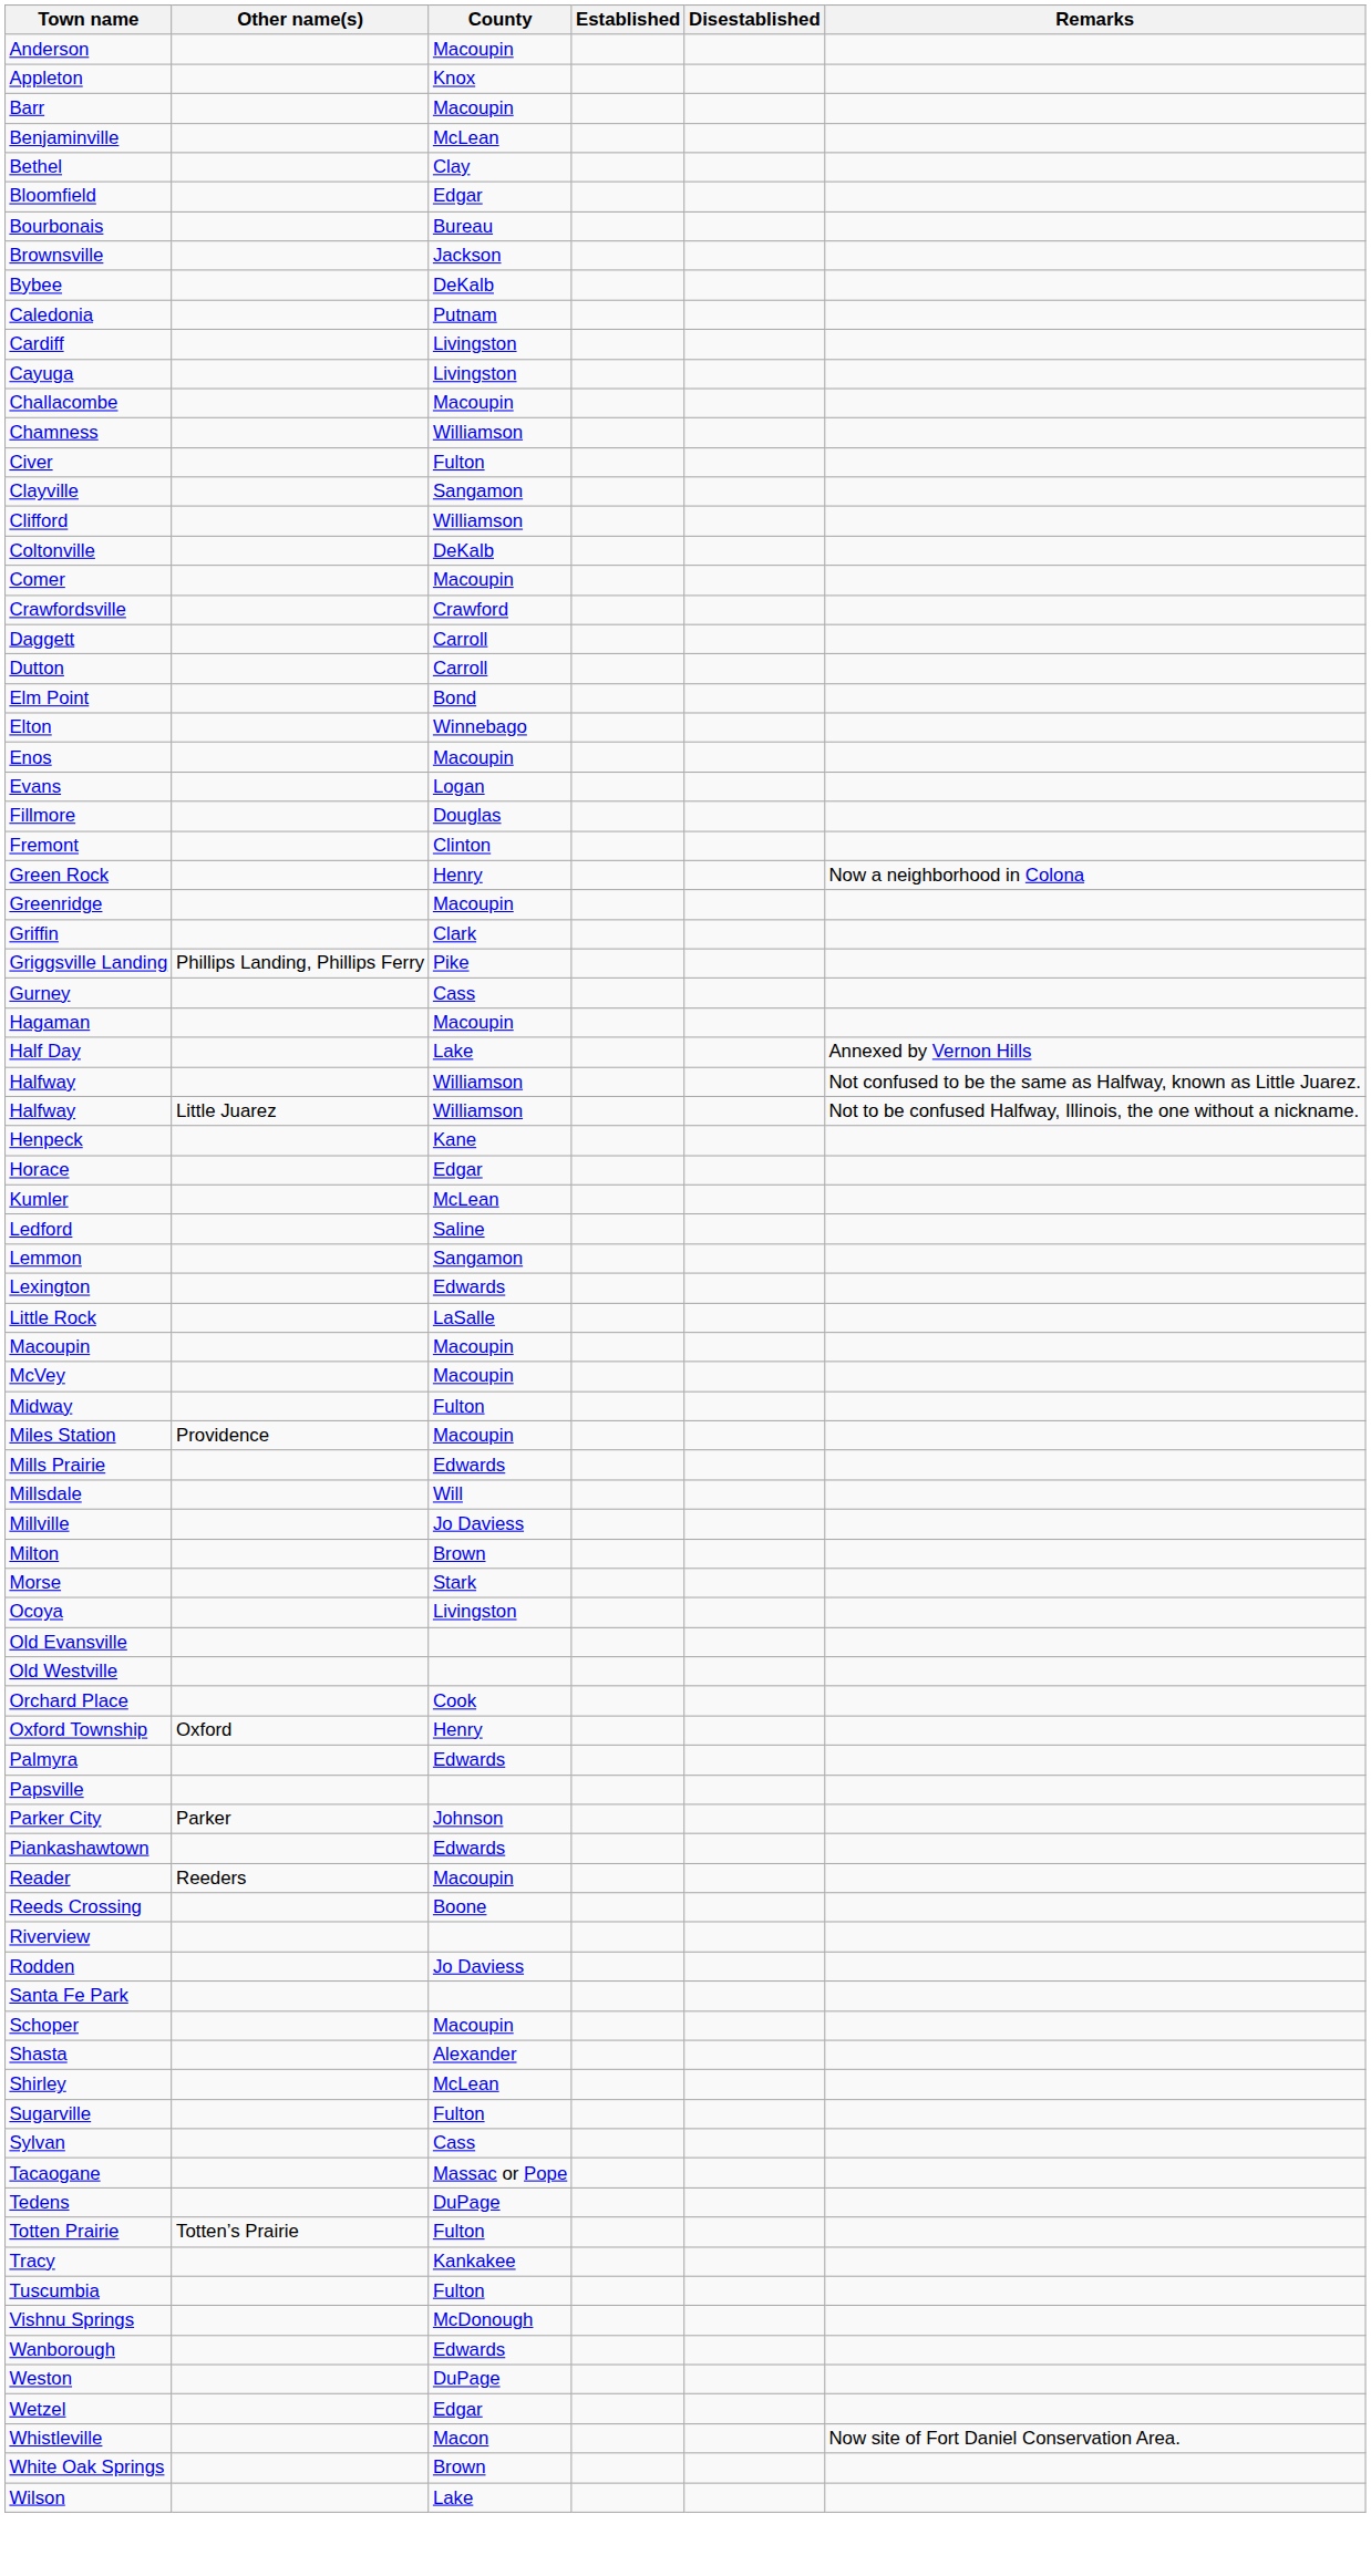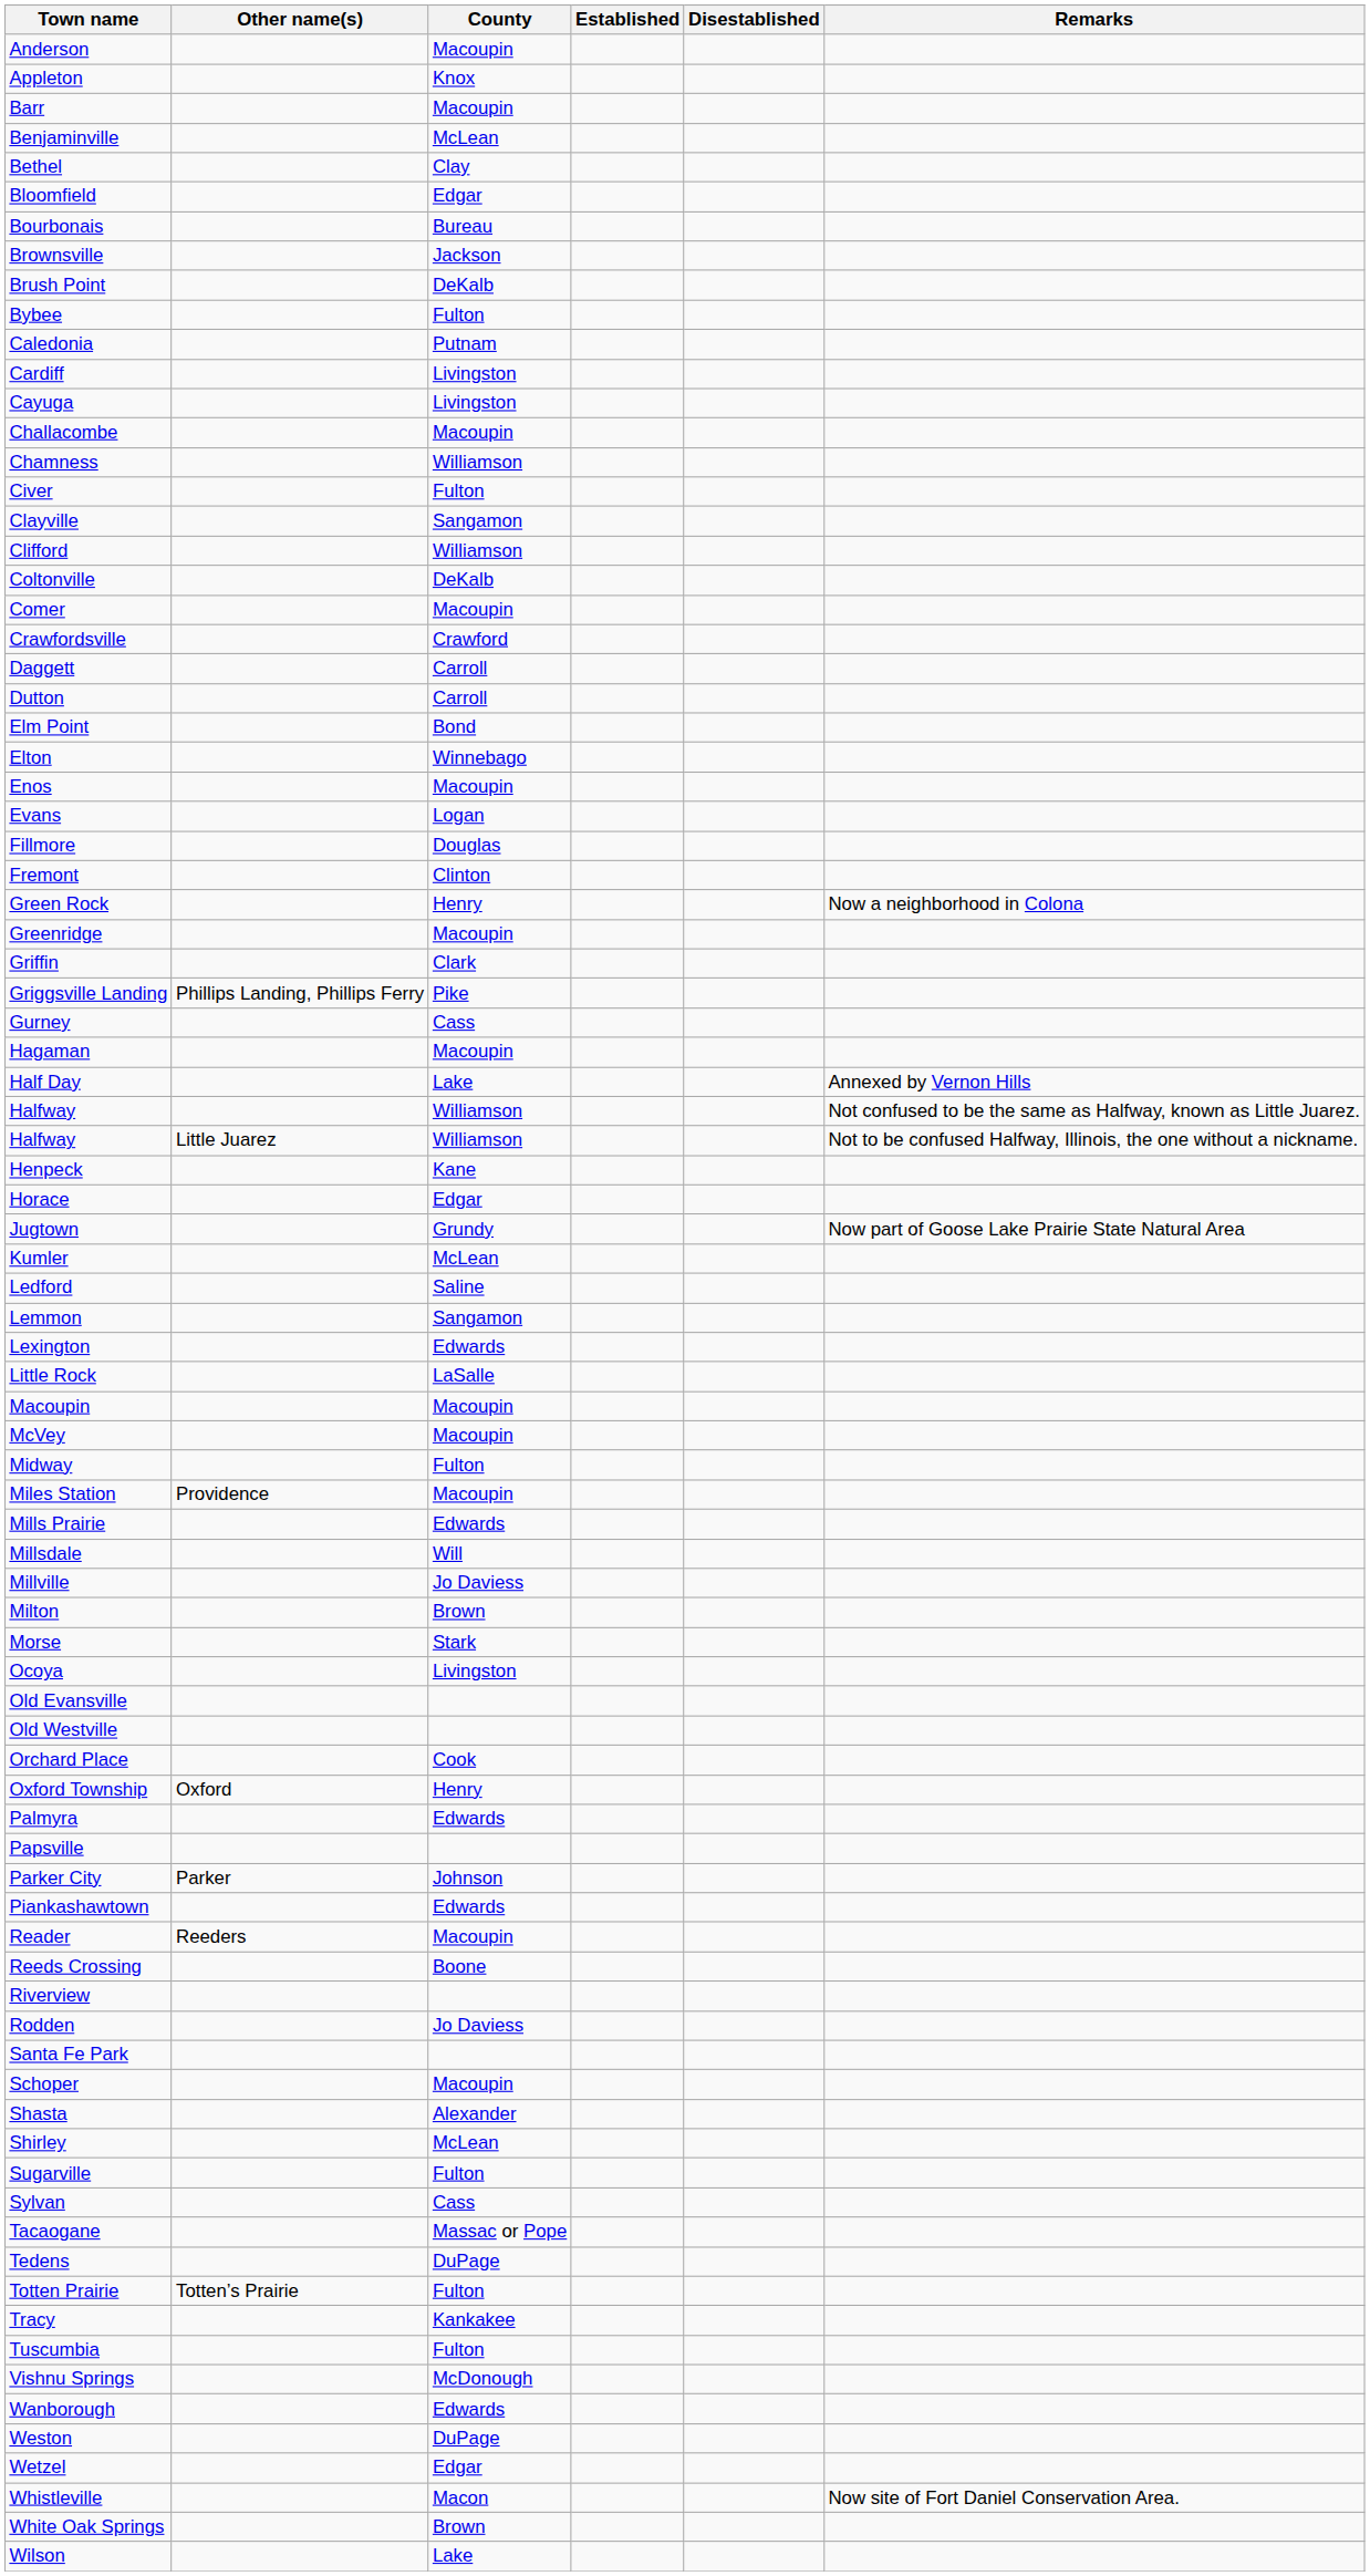+ row: Brush Point | DeKalb
Bybee | County: DeKalb -> Fulton
+ row: Jugtown | Grundy | Now part of Goose Lake Prairie State Natural Area
